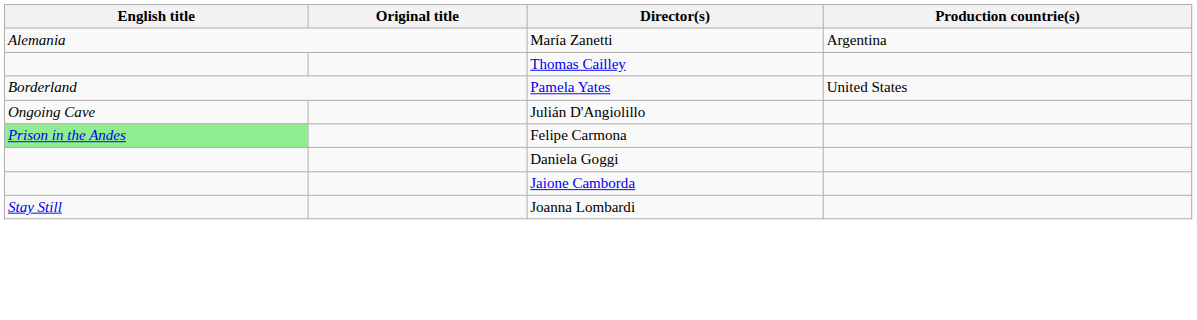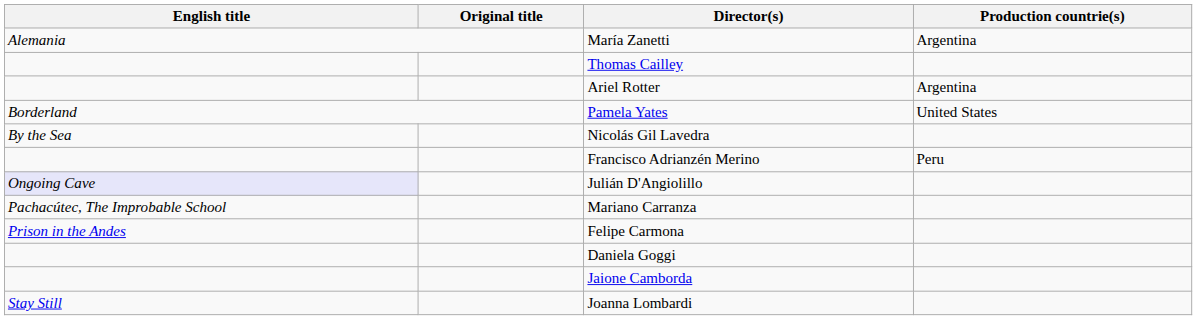+ row: Ariel Rotter | Argentina
+ row: By the Sea | Nicolás Gil Lavedra
+ row: Francisco Adrianzén Merino | Peru
Julián D'Angiolillo | English title: no background -> lavender background
+ row: Pachacútec, The Improbable School | Mariano Carranza
Felipe Carmona | English title: lightgreen background -> no background
